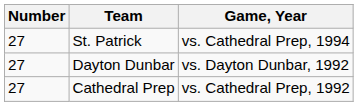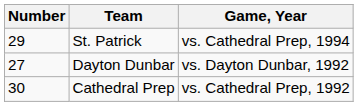St. Patrick | Number: 27 -> 29
Cathedral Prep | Number: 27 -> 30
